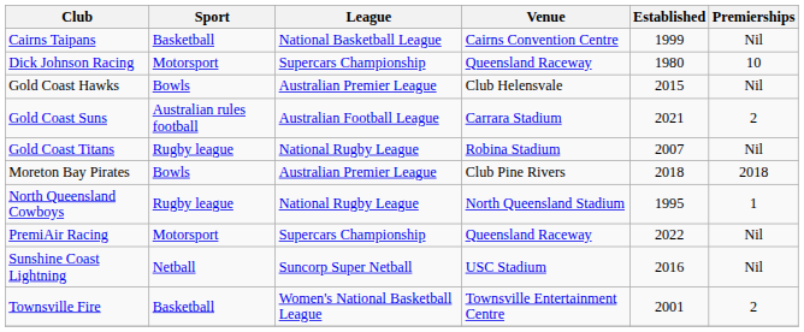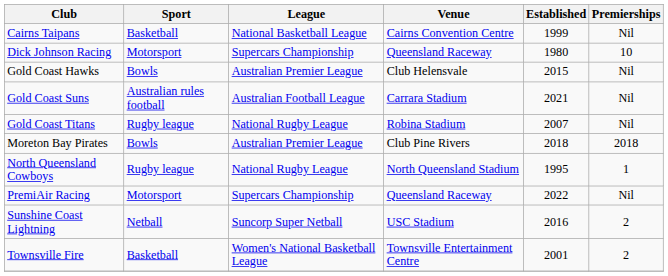Gold Coast Suns | Premierships: 2 -> Nil
Sunshine Coast Lightning | Premierships: Nil -> 2
